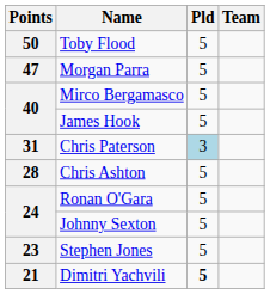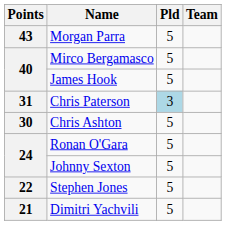- row: 50 | Toby Flood | 5
Morgan Parra | Points: 47 -> 43
Chris Ashton | Points: 28 -> 30
Stephen Jones | Points: 23 -> 22
Dimitri Yachvili | Pld: bold -> normal
